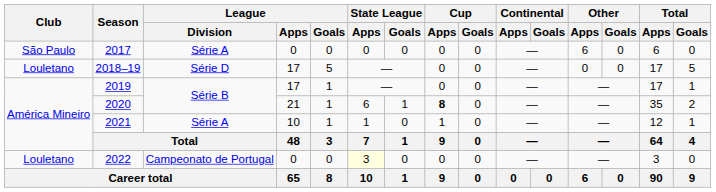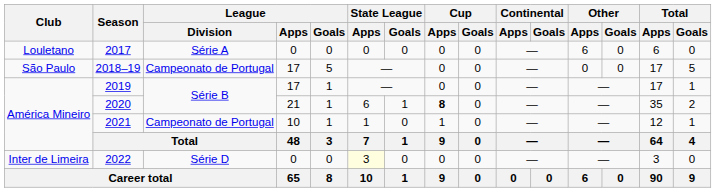2017 | Club: São Paulo -> Louletano
2018–19 | Club: Louletano -> São Paulo
2018–19 | League / Division: Série D -> Campeonato de Portugal
2021 | League / Division: Série A -> Campeonato de Portugal
2022 | Club: Louletano -> Inter de Limeira
2022 | League / Division: Campeonato de Portugal -> Série D
